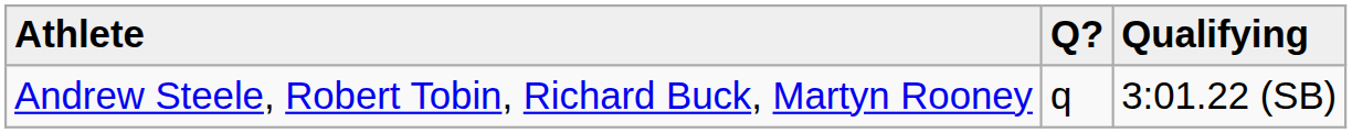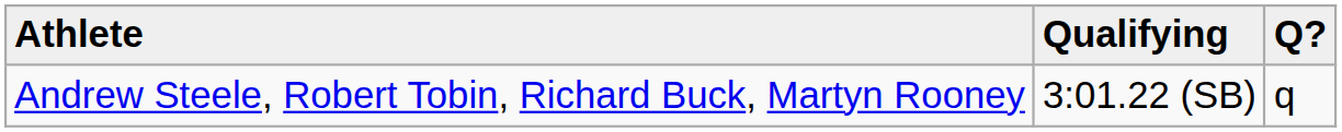columns swapped: Qualifying <-> Q?
